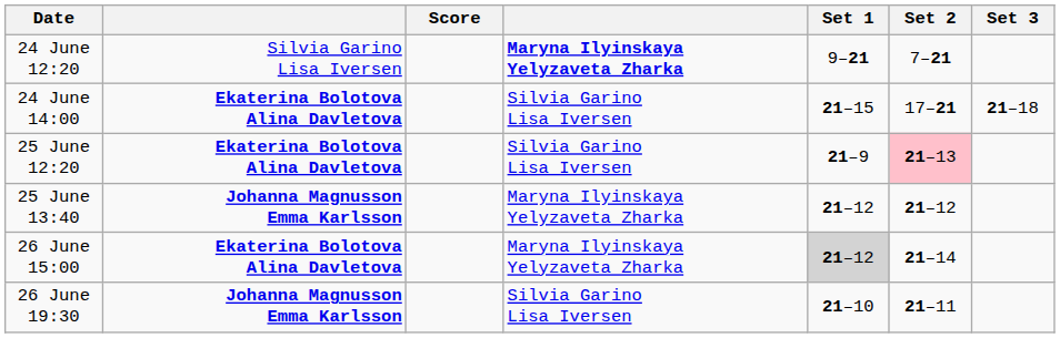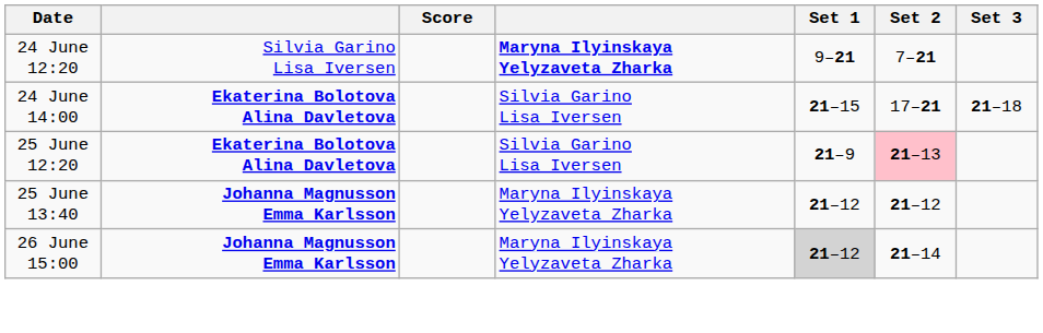26 June 15:00 | column 2: Ekaterina Bolotova Alina Davletova -> Johanna Magnusson Emma Karlsson
- row: 26 June 19:30 | Johanna Magnusson Emma Karlsson | Silvia Garino Lisa Iversen | 21–10 | 21–11
